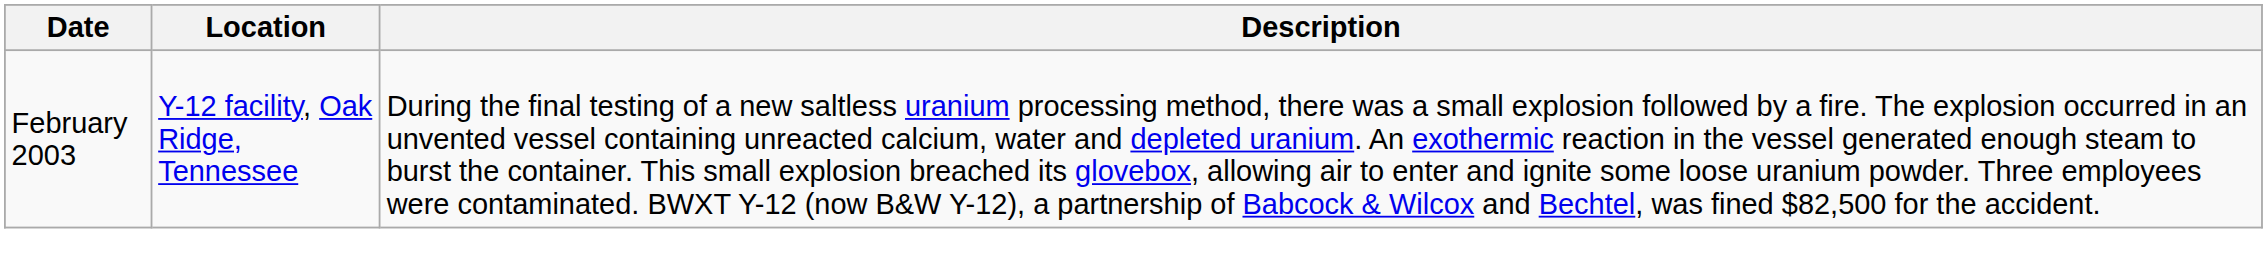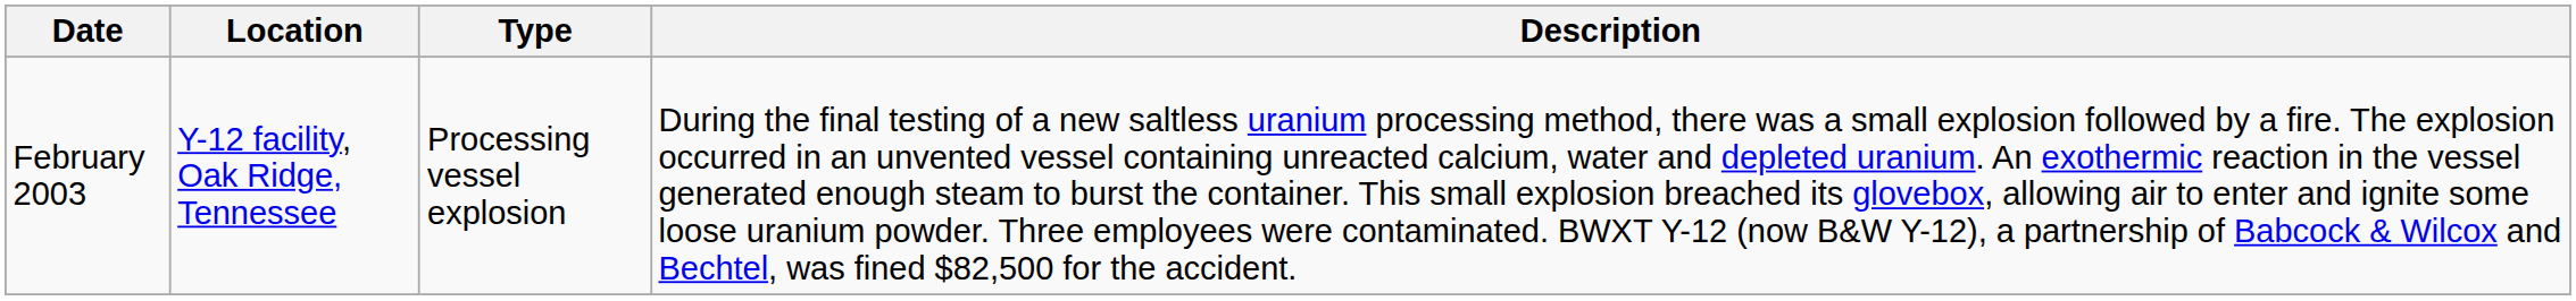+ column: Type | Processing vessel explosion
